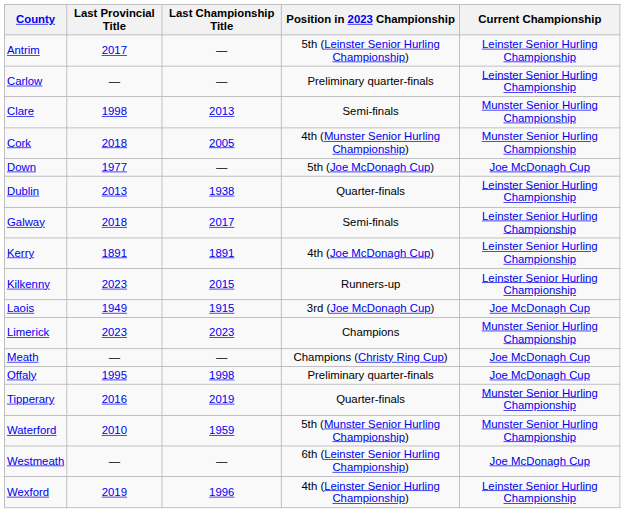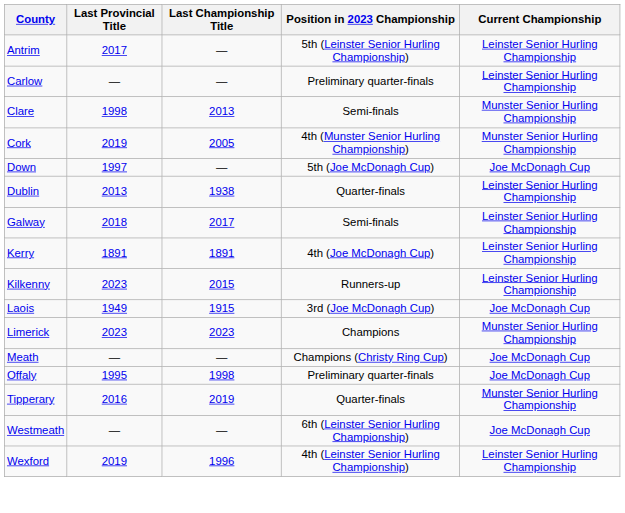Cork | Last Provincial Title: 2018 -> 2019
Down | Last Provincial Title: 1977 -> 1997
- row: Waterford | 2010 | 1959 | 5th (Munster Senior Hurling Championship) | Munster Senior Hurling Championship
